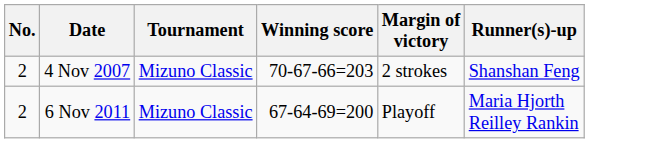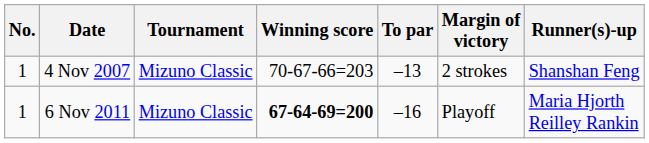+ column: To par | –13 | –16
4 Nov 2007 | No.: 2 -> 1
6 Nov 2011 | No.: 2 -> 1
6 Nov 2011 | Winning score: normal -> bold
